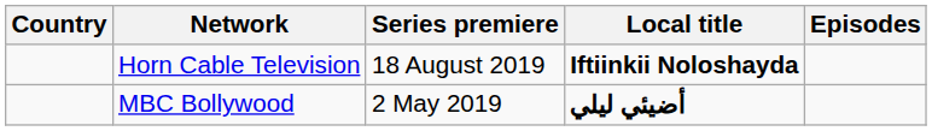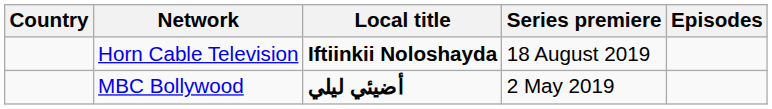columns swapped: Local title <-> Series premiere
